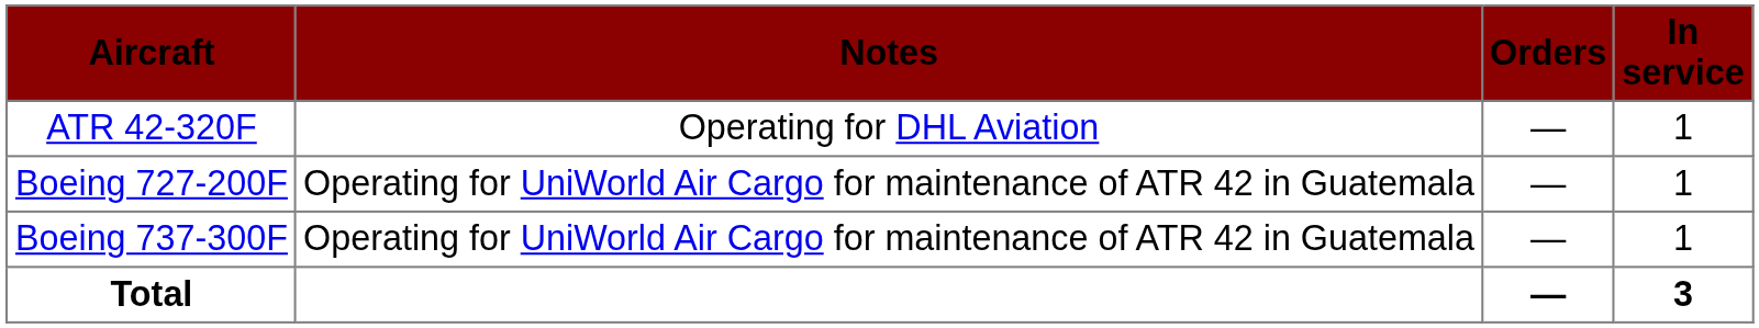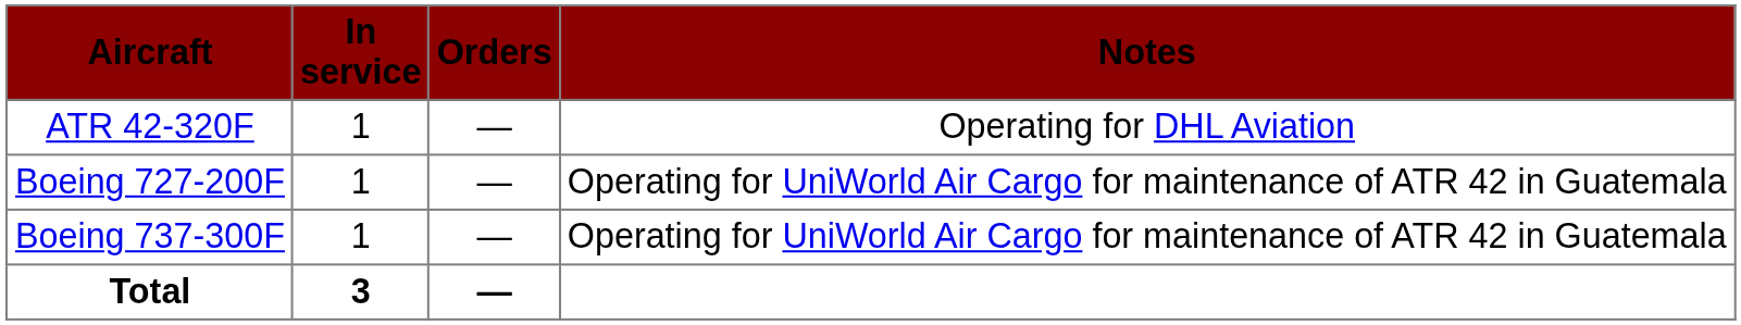columns swapped: In service <-> Notes
